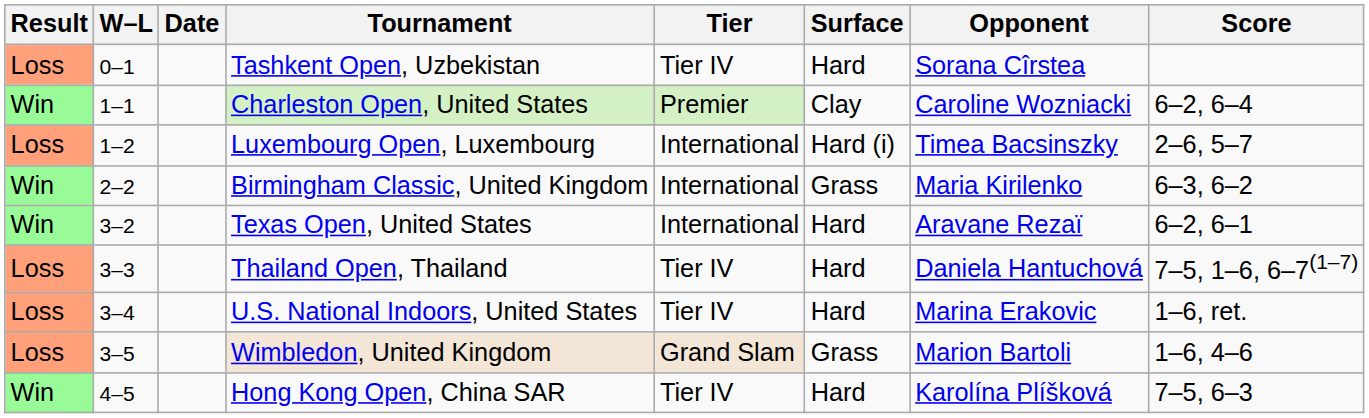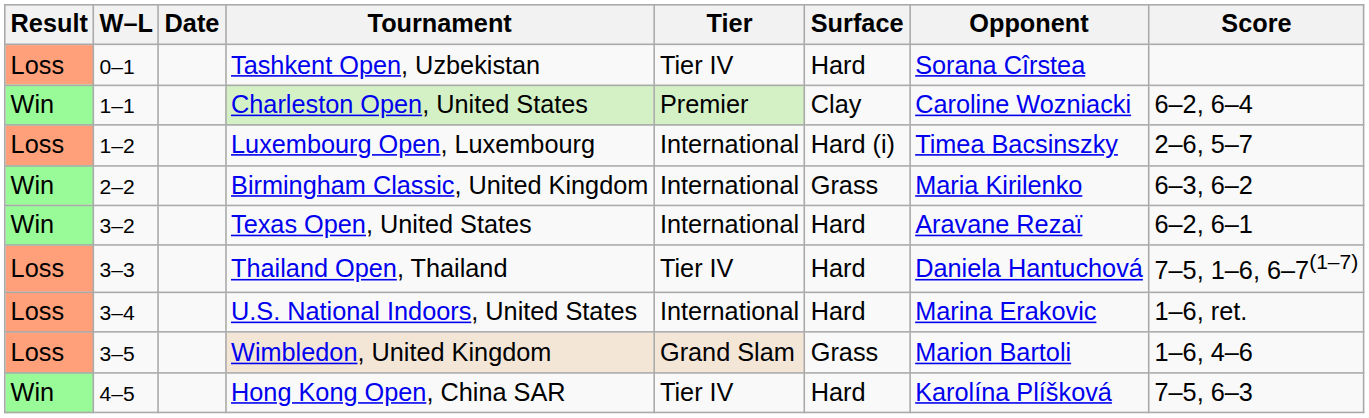U.S. National Indoors, United States | Tier: Tier IV -> International
